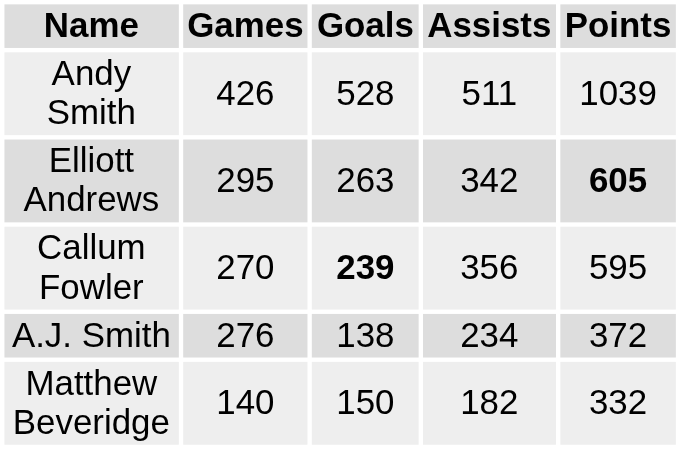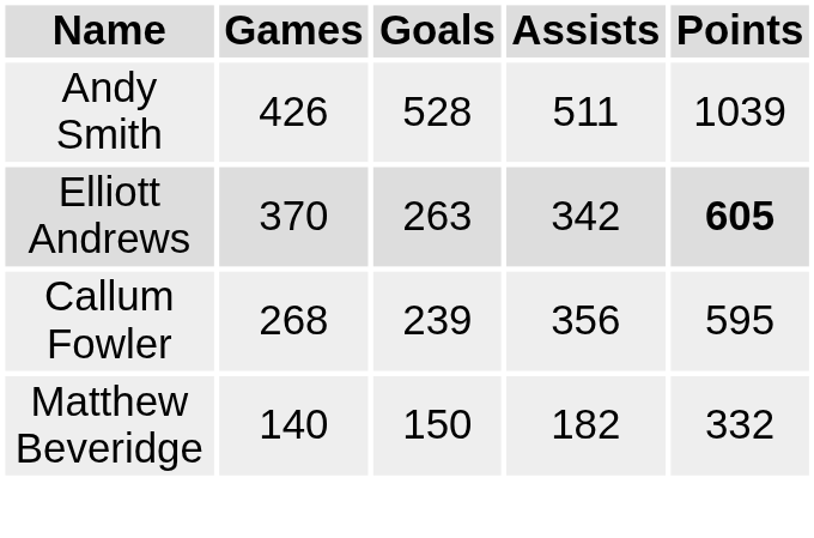Elliott Andrews | Games: 295 -> 370
Callum Fowler | Games: 270 -> 268
Callum Fowler | Goals: bold -> normal
- row: A.J. Smith | 276 | 138 | 234 | 372
